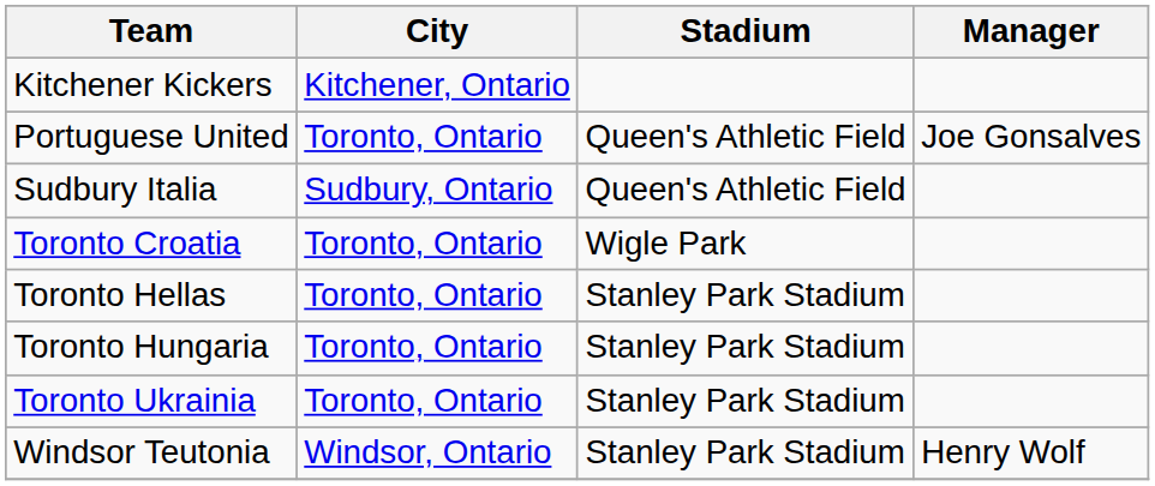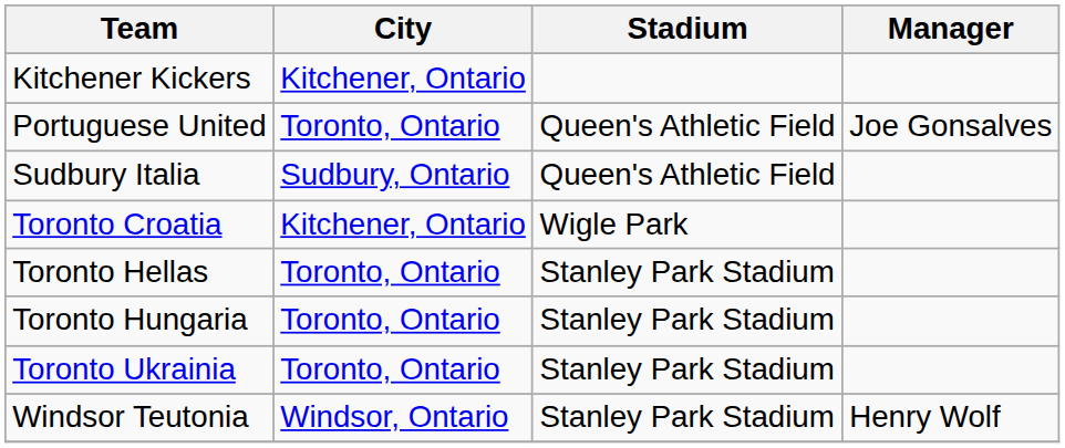Toronto Croatia | City: Toronto, Ontario -> Kitchener, Ontario
